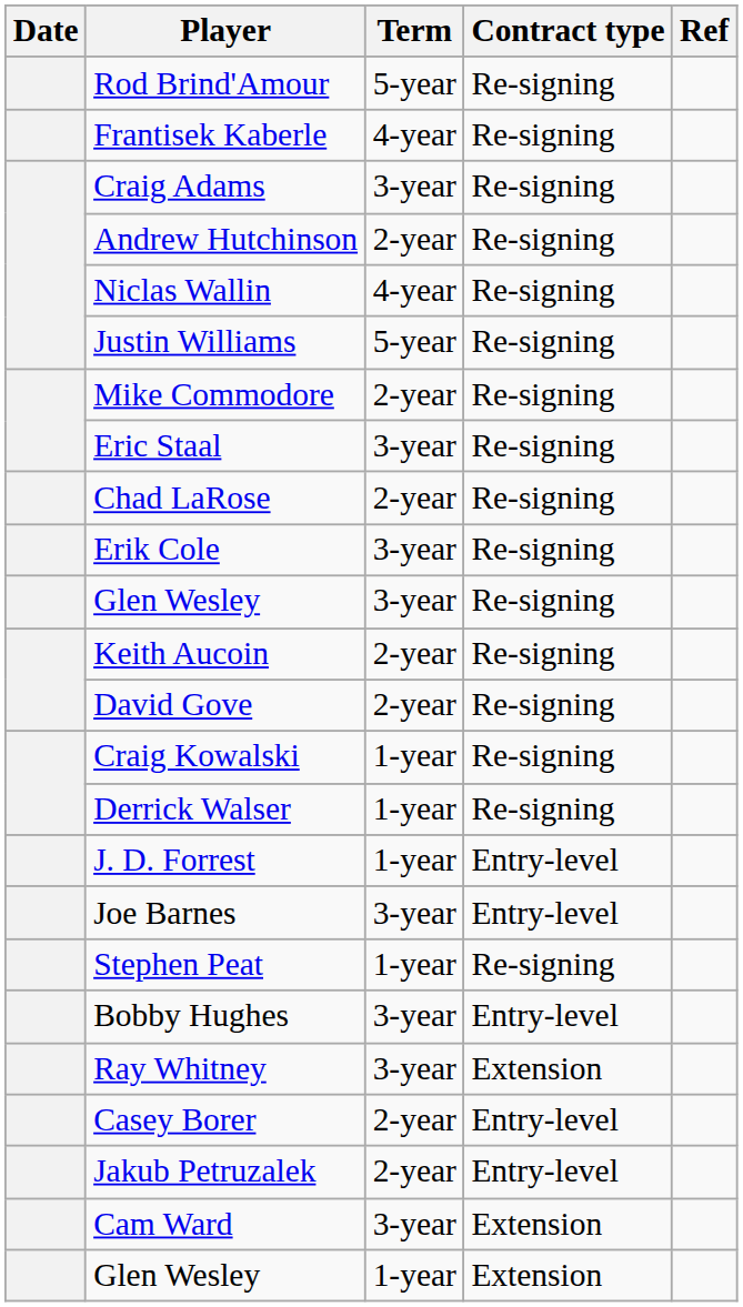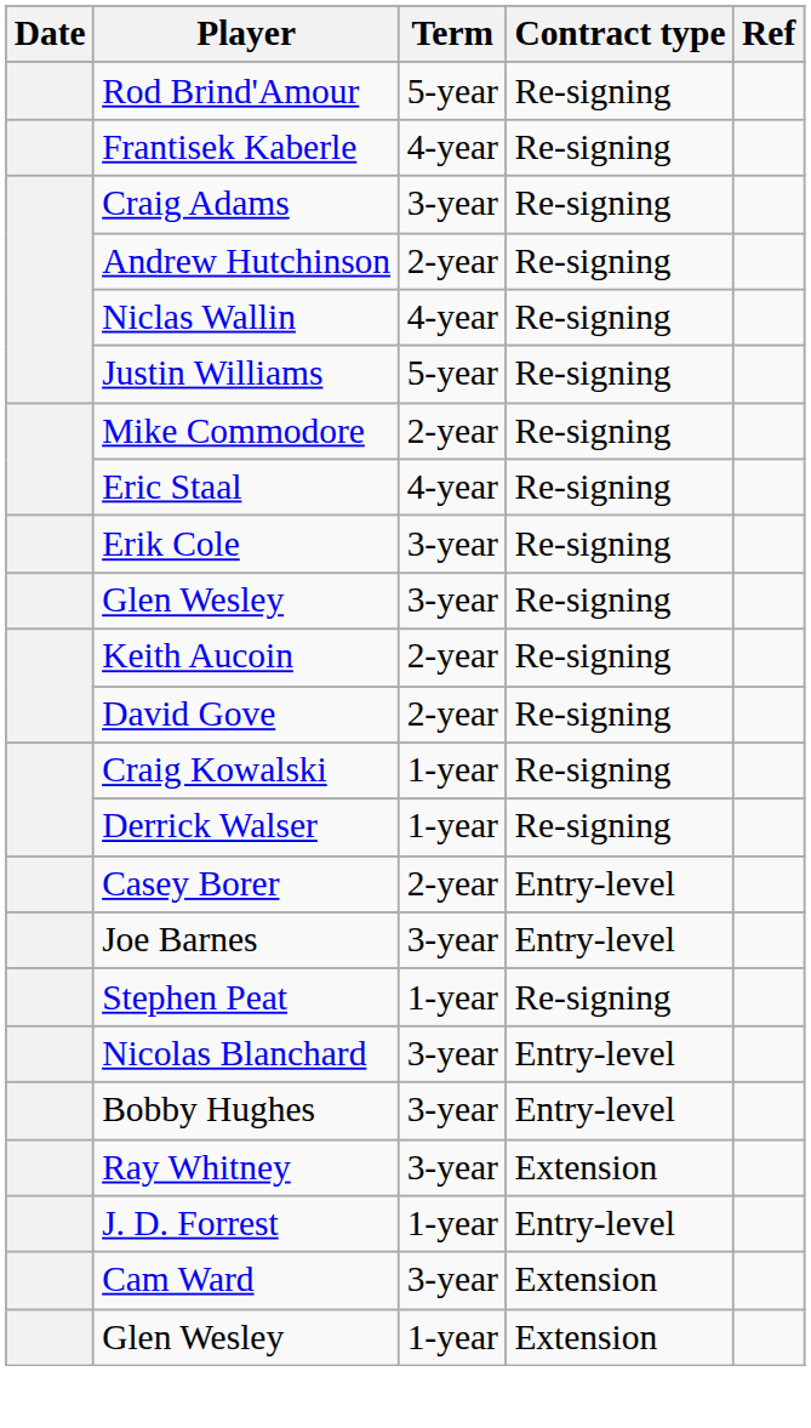Eric Staal | Term: 3-year -> 4-year
- row: Chad LaRose | 2-year | Re-signing
rows swapped: J. D. Forrest <-> Casey Borer
+ row: Nicolas Blanchard | 3-year | Entry-level
- row: Jakub Petruzalek | 2-year | Entry-level
